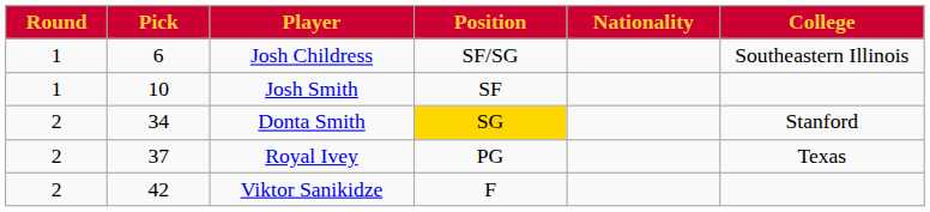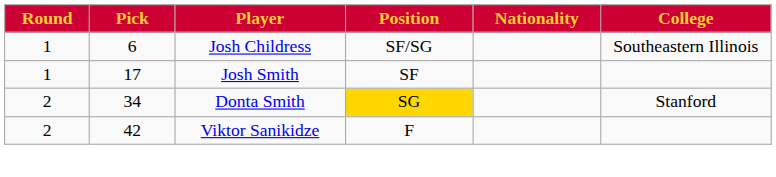Josh Smith | Pick: 10 -> 17
- row: 2 | 37 | Royal Ivey | PG | Texas
